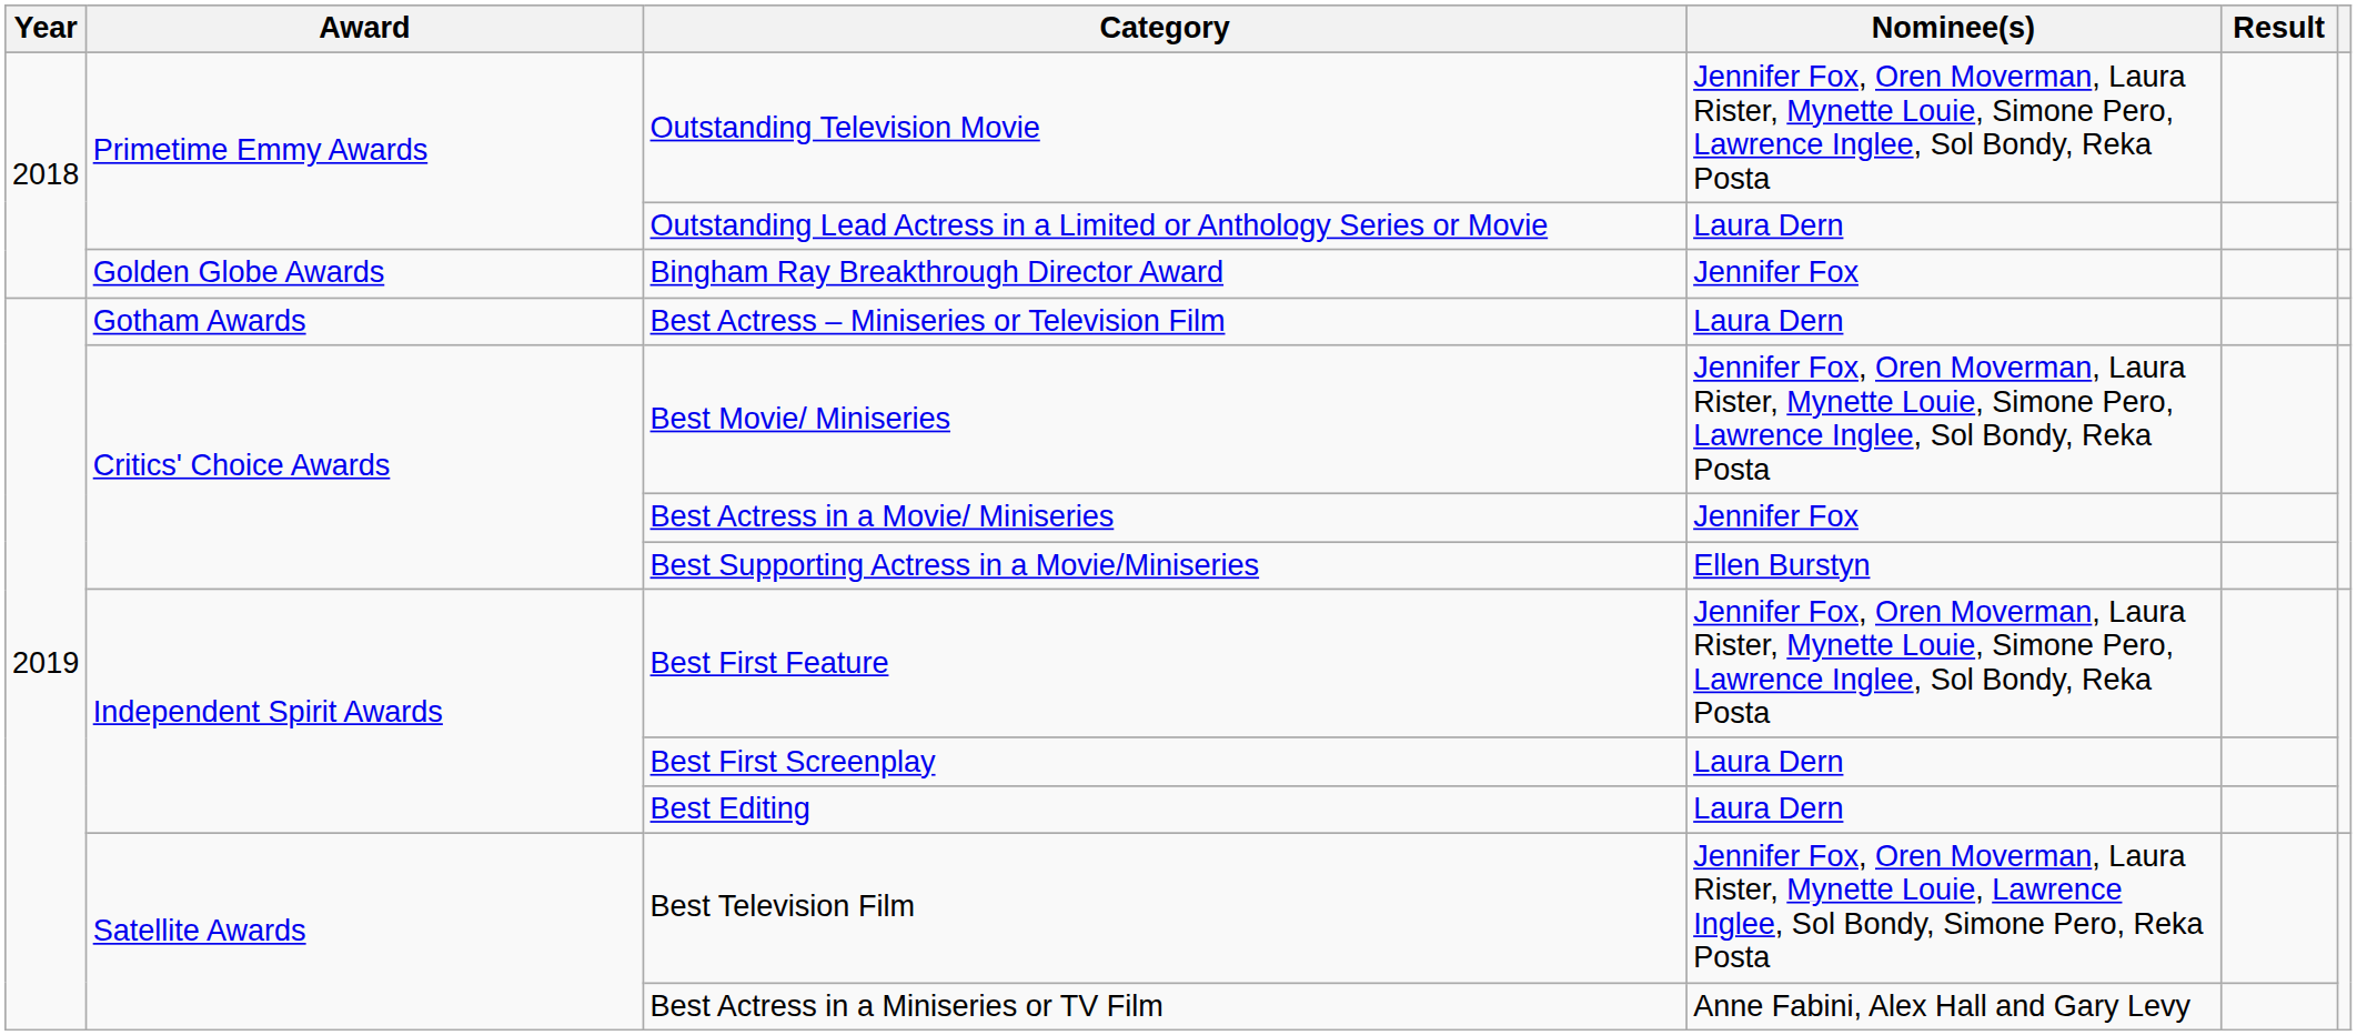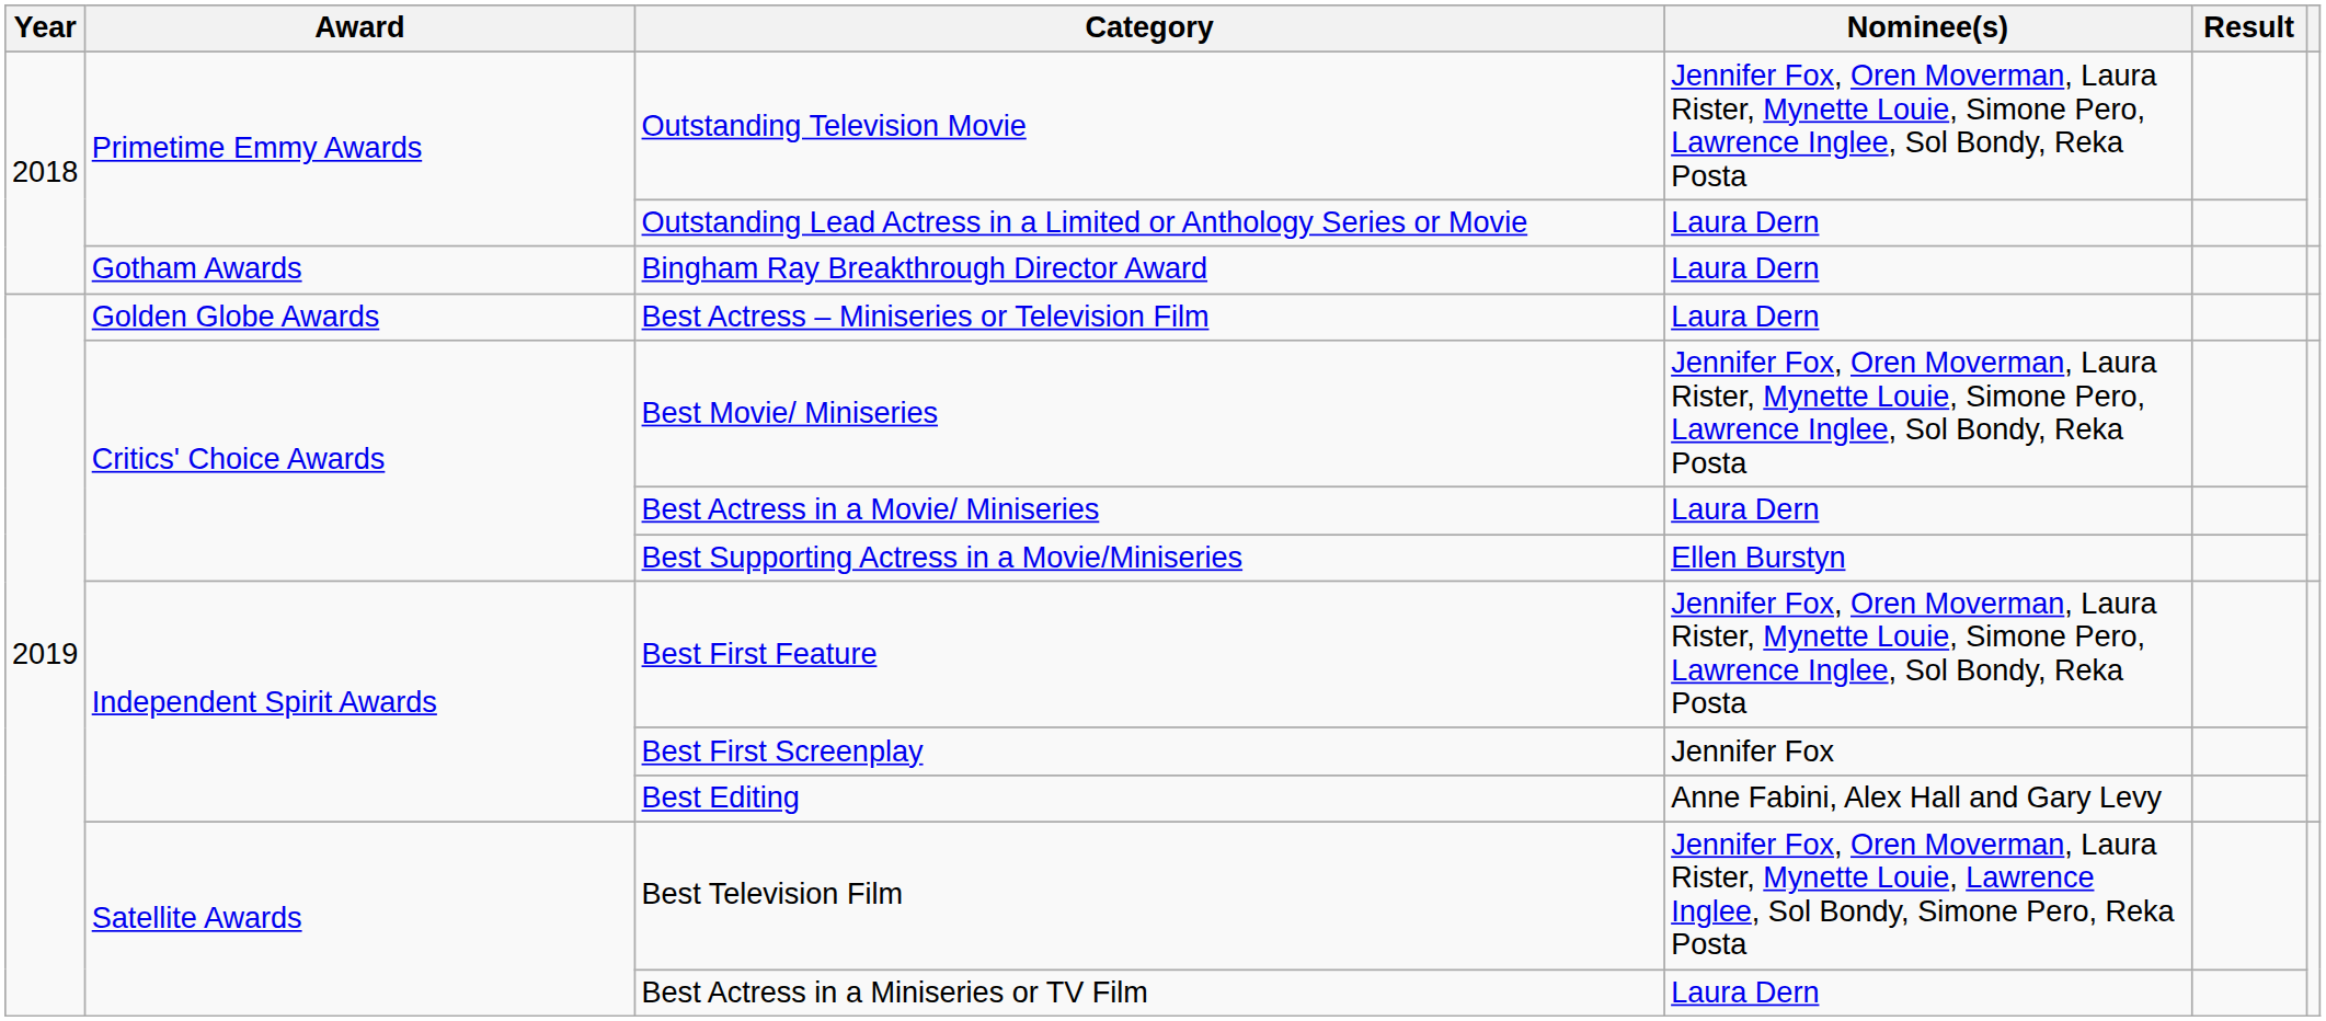Bingham Ray Breakthrough Director Award | Award: Golden Globe Awards -> Gotham Awards
Bingham Ray Breakthrough Director Award | Nominee(s): Jennifer Fox -> Laura Dern
Best Actress – Miniseries or Television Film | Award: Gotham Awards -> Golden Globe Awards
Best Actress in a Movie/ Miniseries | Nominee(s): Jennifer Fox -> Laura Dern
Best First Screenplay | Nominee(s): Laura Dern -> Jennifer Fox
Best Editing | Nominee(s): Laura Dern -> Anne Fabini, Alex Hall and Gary Levy
Best Actress in a Miniseries or TV Film | Nominee(s): Anne Fabini, Alex Hall and Gary Levy -> Laura Dern
